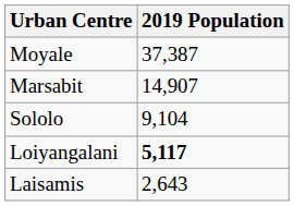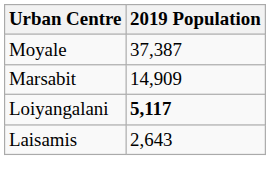Marsabit | 2019 Population: 14,907 -> 14,909
- row: Sololo | 9,104
